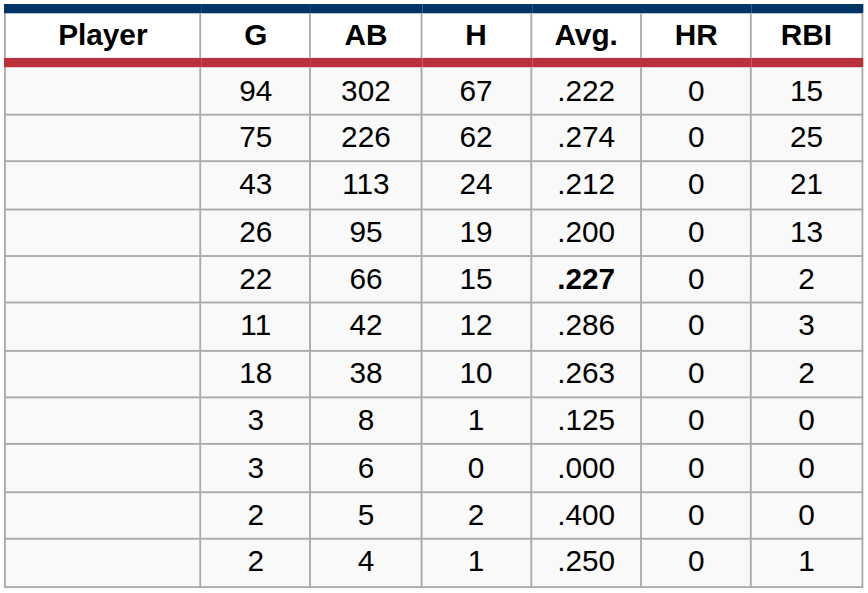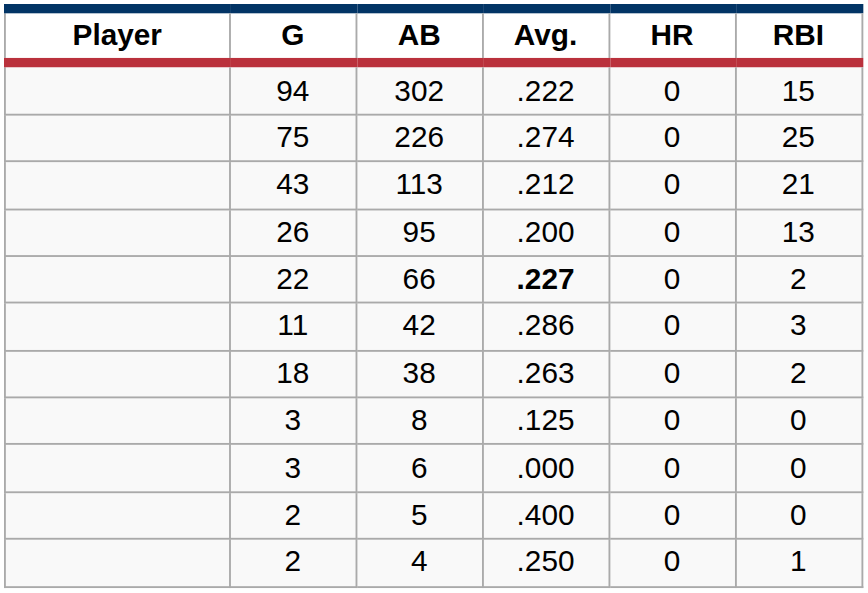- column: H | 67 | 62 | 24 | 19 | 15 | 12 | 10 | 1 | 0 | 2 | 1
